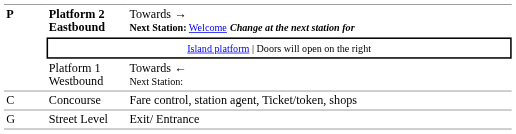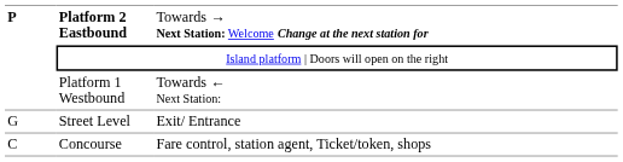rows swapped: Concourse <-> Street Level
